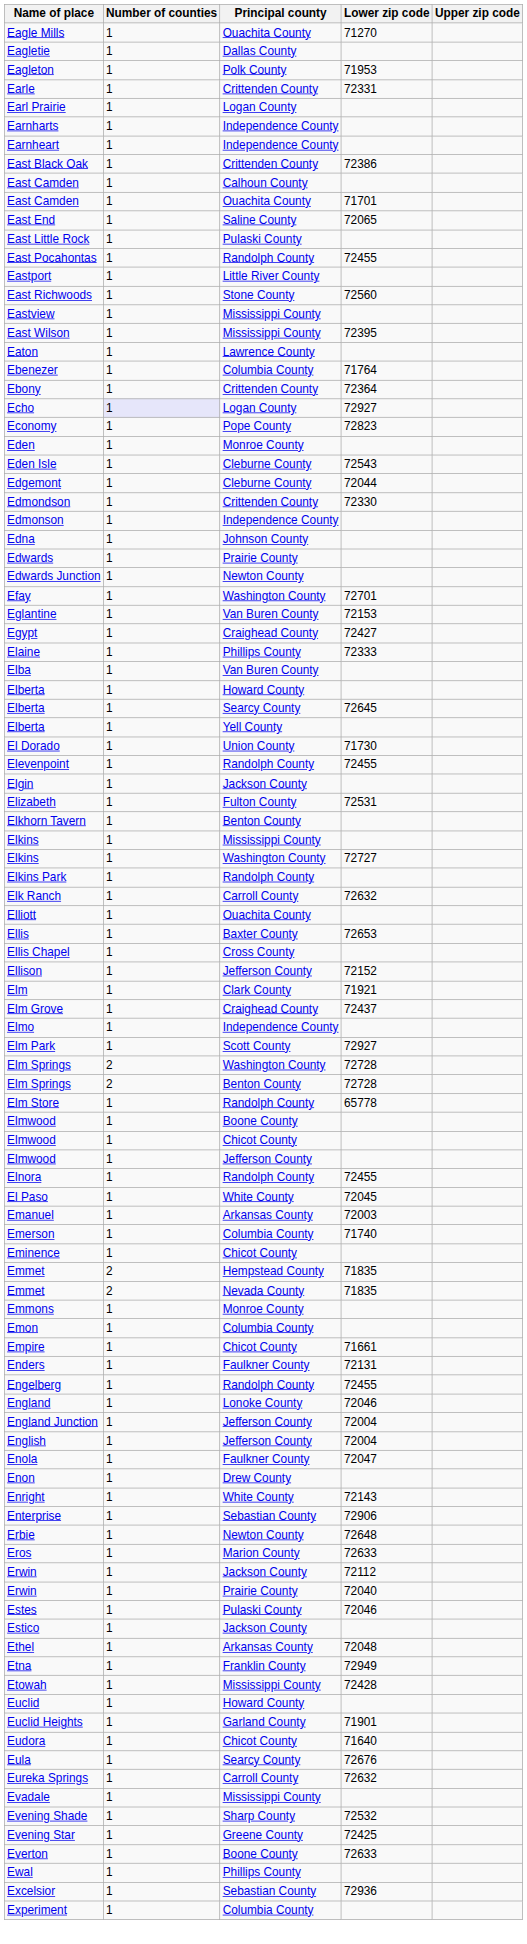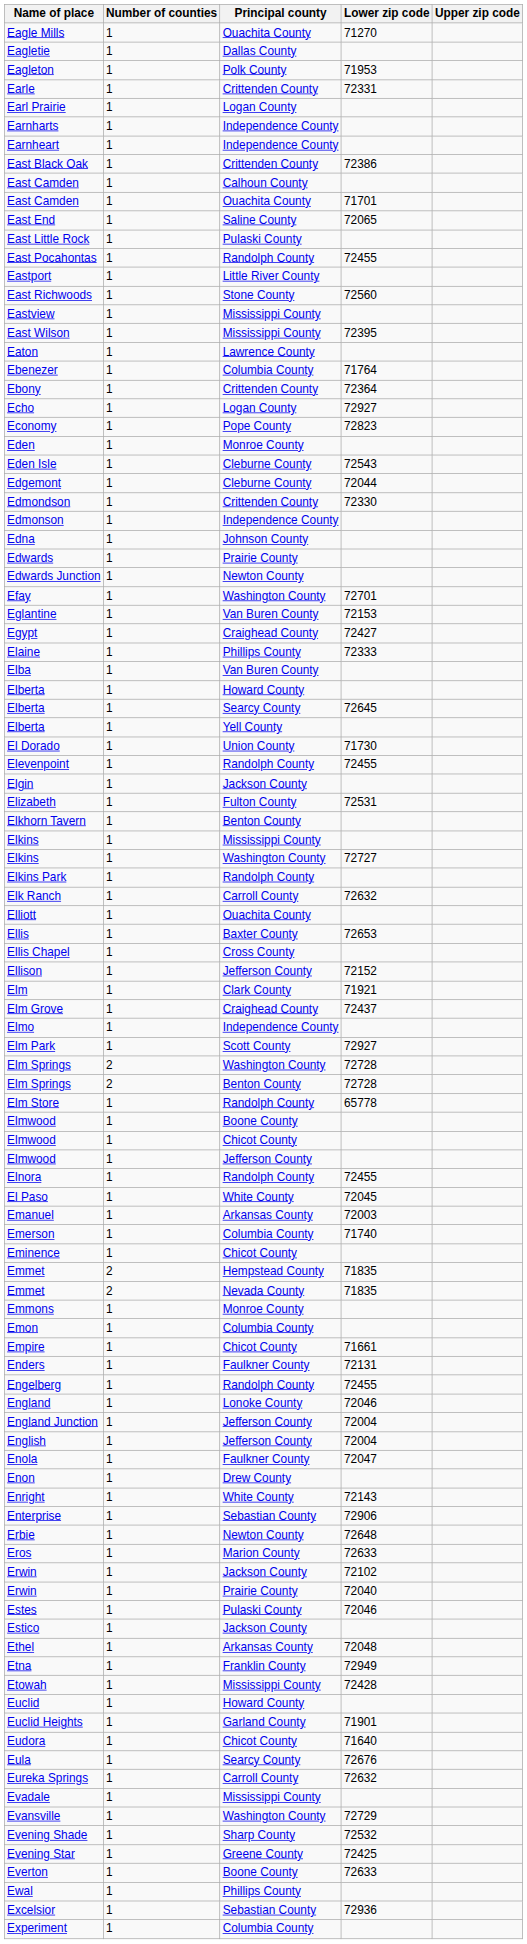Echo | Number of counties: lavender background -> no background
Erwin / Jackson County | Lower zip code: 72112 -> 72102
+ row: Evansville | 1 | Washington County | 72729
